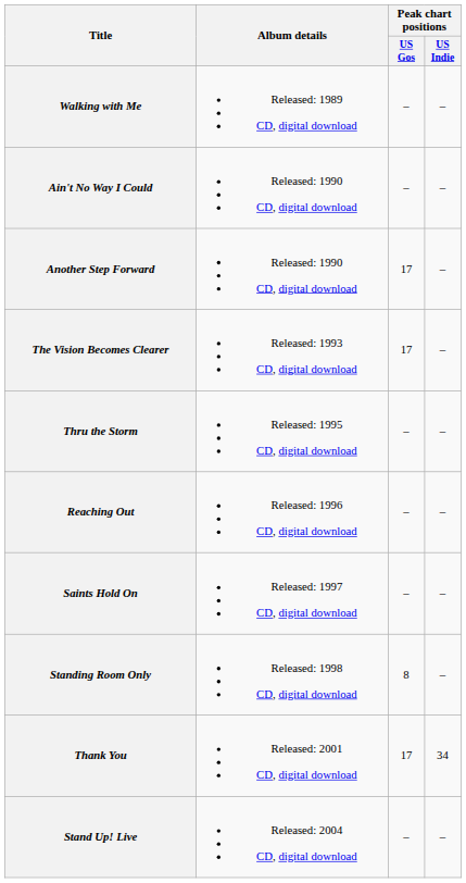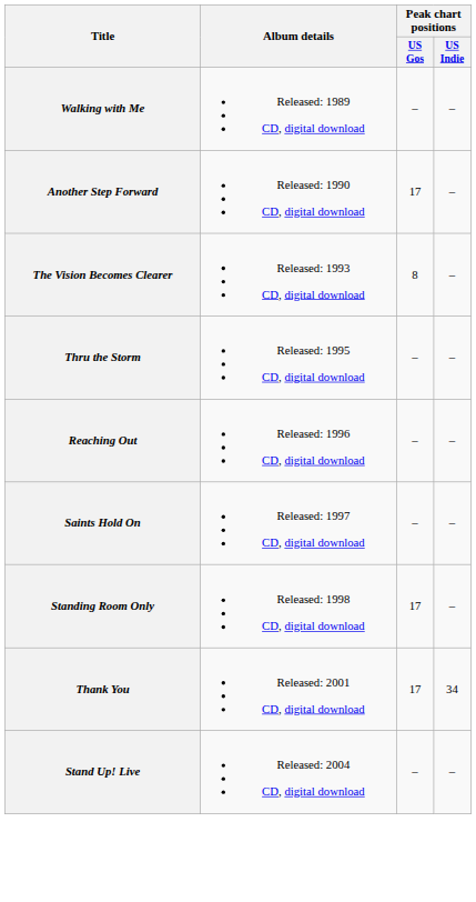- row: Ain't No Way I Could | Released: 1990 CD, digital download | – | –
The Vision Becomes Clearer | Peak chart positions / US Gos: 17 -> 8
Standing Room Only | Peak chart positions / US Gos: 8 -> 17
